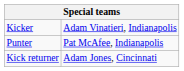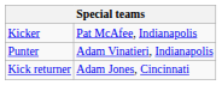Kicker | column 2: Adam Vinatieri, Indianapolis -> Pat McAfee, Indianapolis
Punter | column 2: Pat McAfee, Indianapolis -> Adam Vinatieri, Indianapolis
